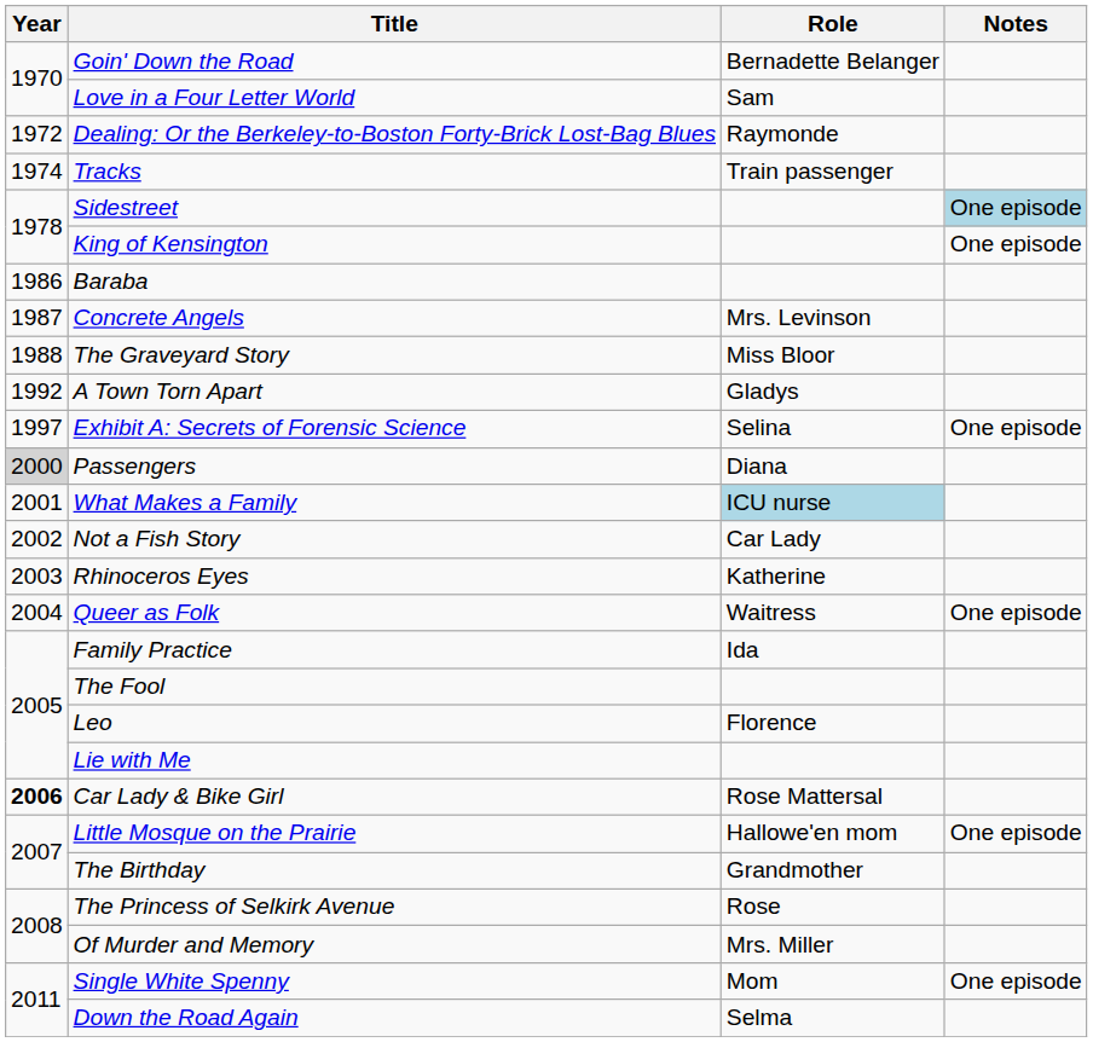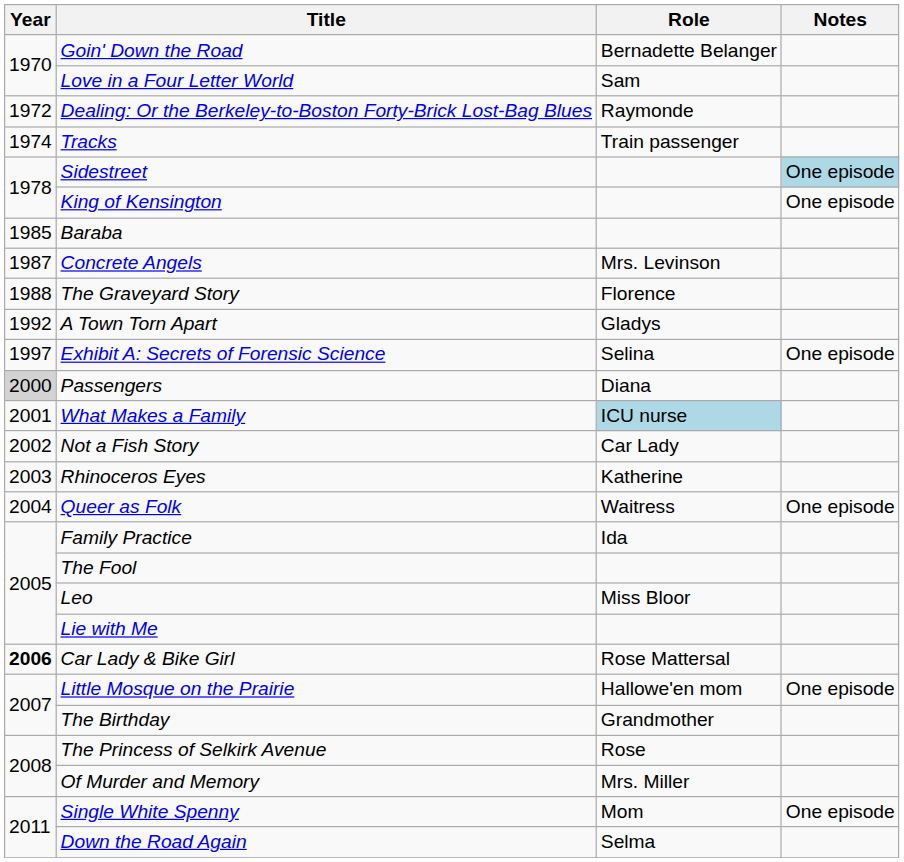Baraba | Year: 1986 -> 1985
The Graveyard Story | Role: Miss Bloor -> Florence
Leo | Role: Florence -> Miss Bloor
